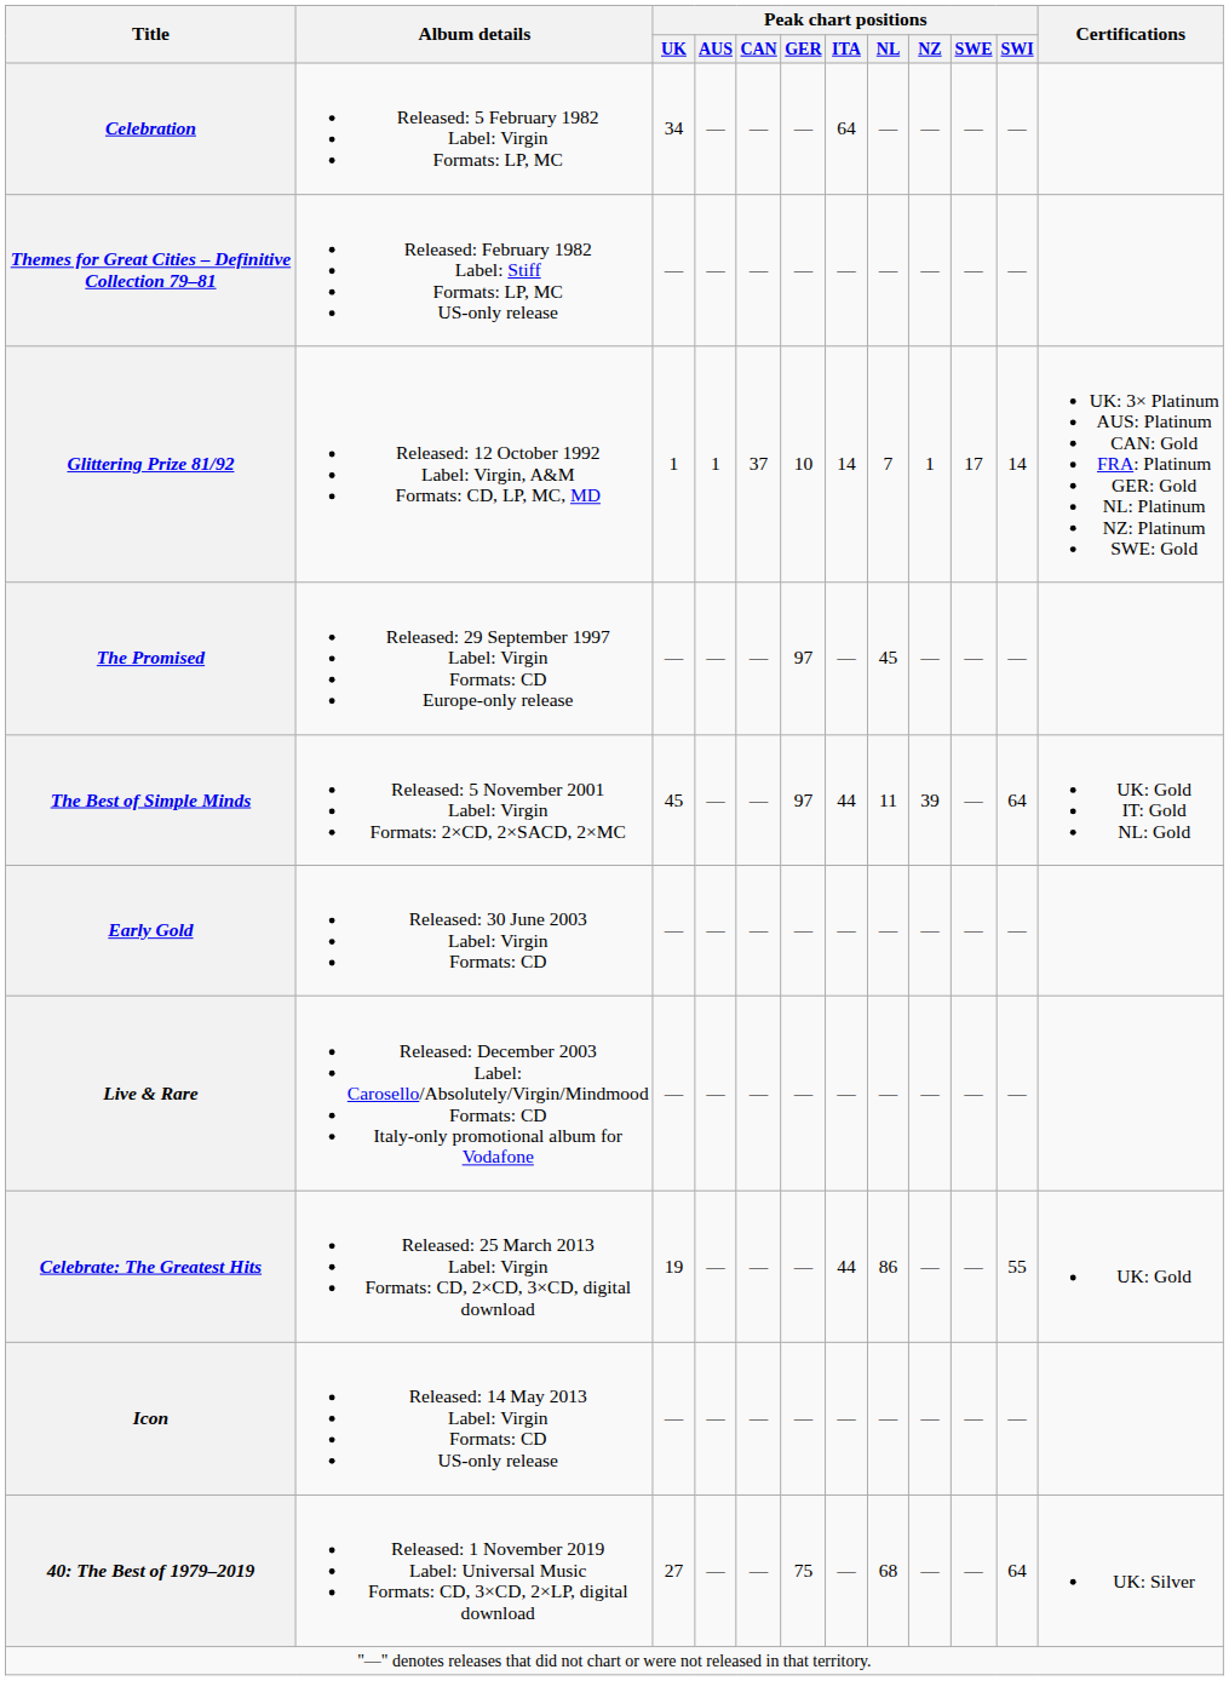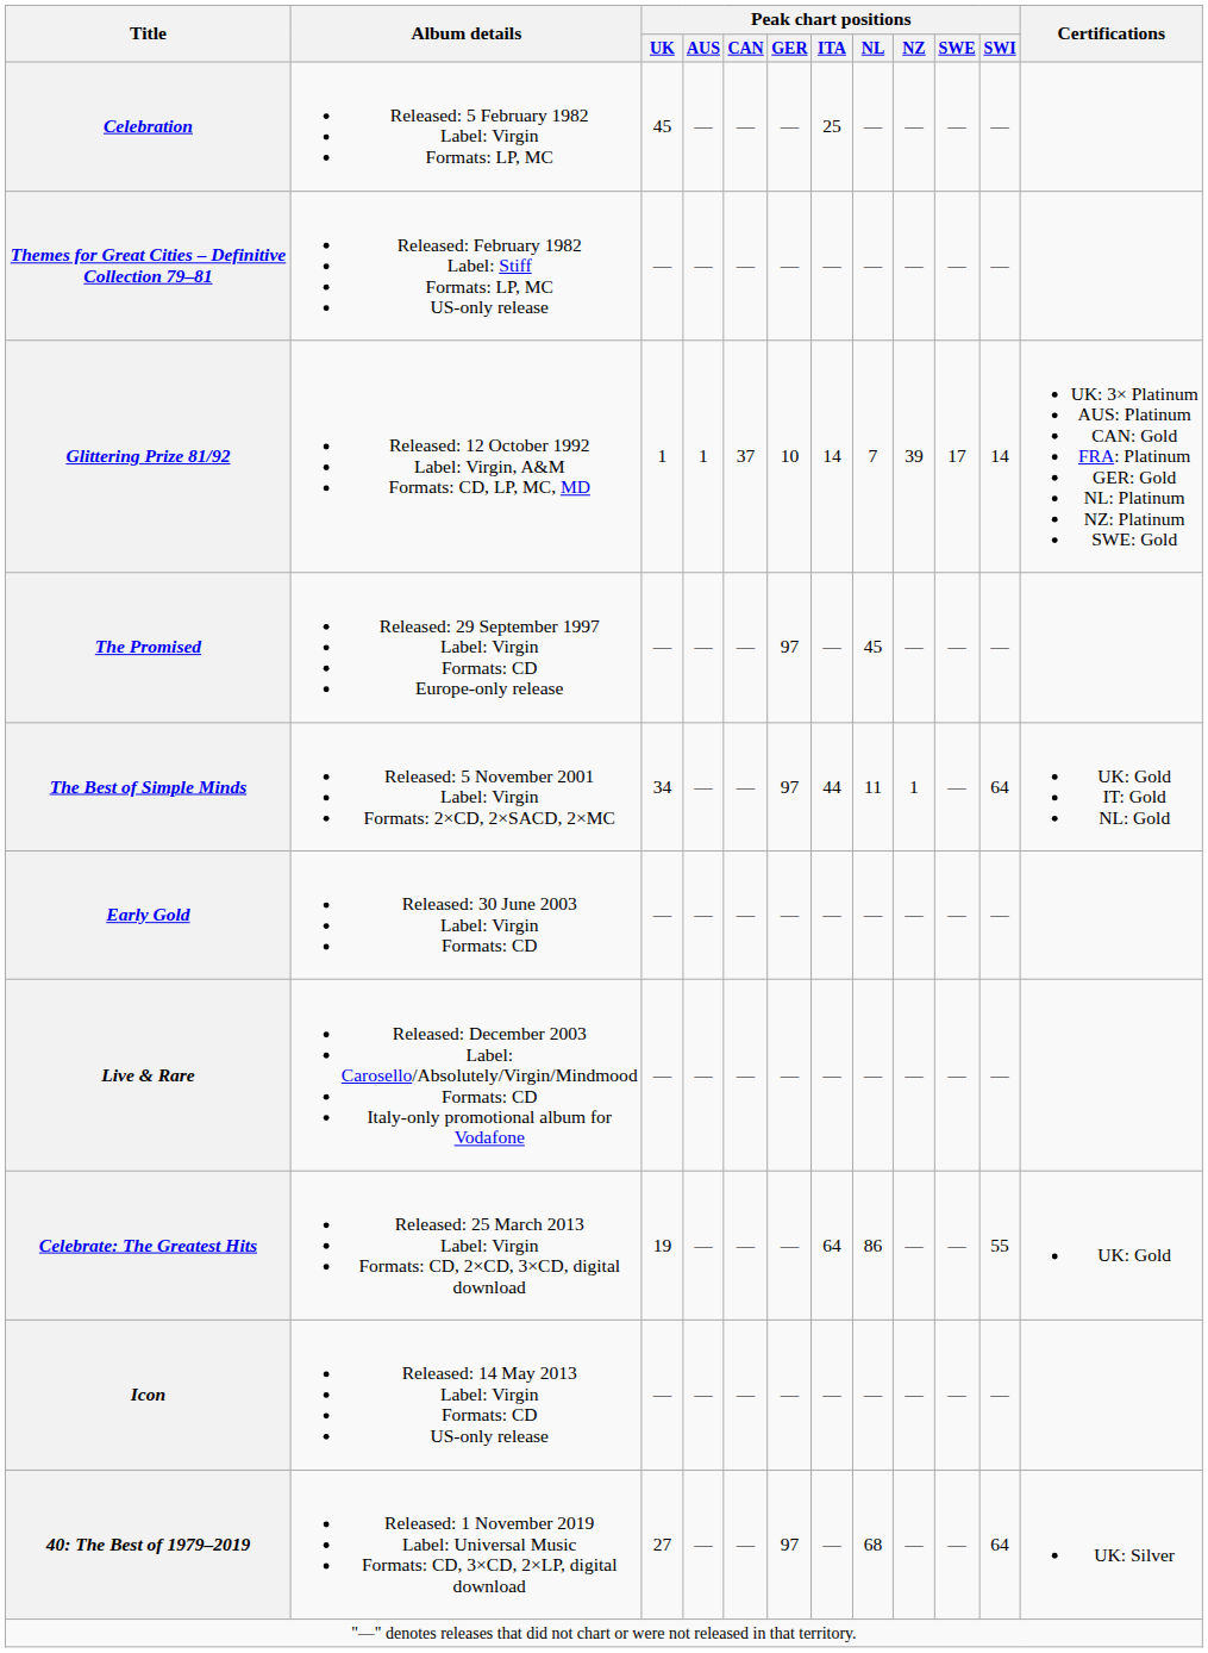Celebration | Peak chart positions / UK: 34 -> 45
Celebration | Peak chart positions / ITA: 64 -> 25
Glittering Prize 81/92 | Peak chart positions / NZ: 1 -> 39
The Best of Simple Minds | Peak chart positions / UK: 45 -> 34
The Best of Simple Minds | Peak chart positions / NZ: 39 -> 1
Celebrate: The Greatest Hits | Peak chart positions / ITA: 44 -> 64
40: The Best of 1979–2019 | Peak chart positions / GER: 75 -> 97
